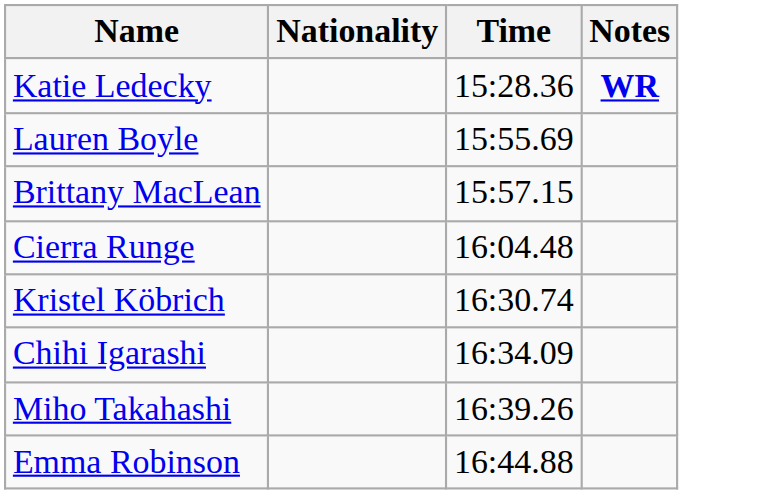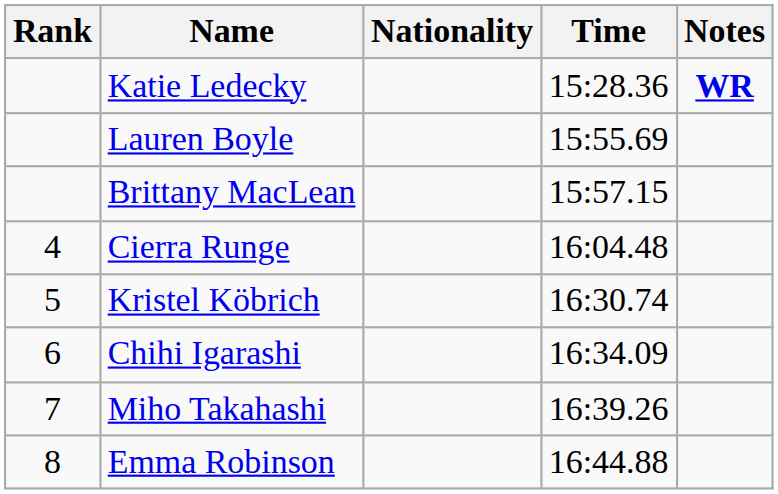+ column: Rank | 4 | 5 | 6 | 7 | 8
